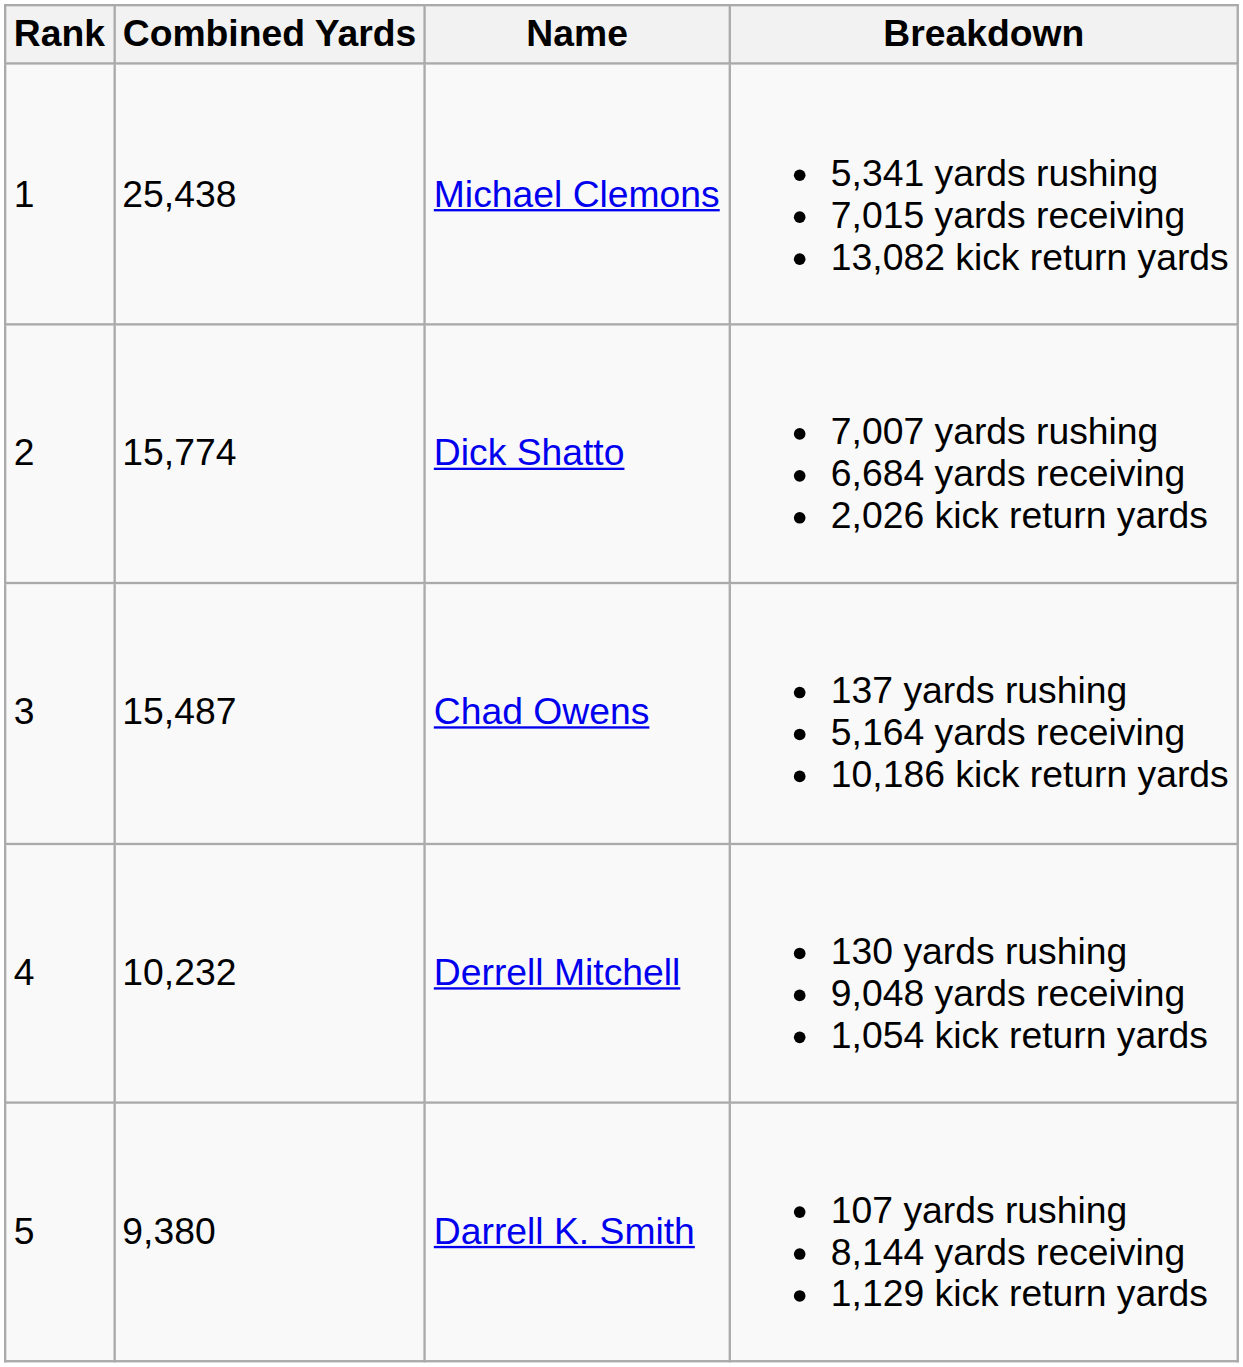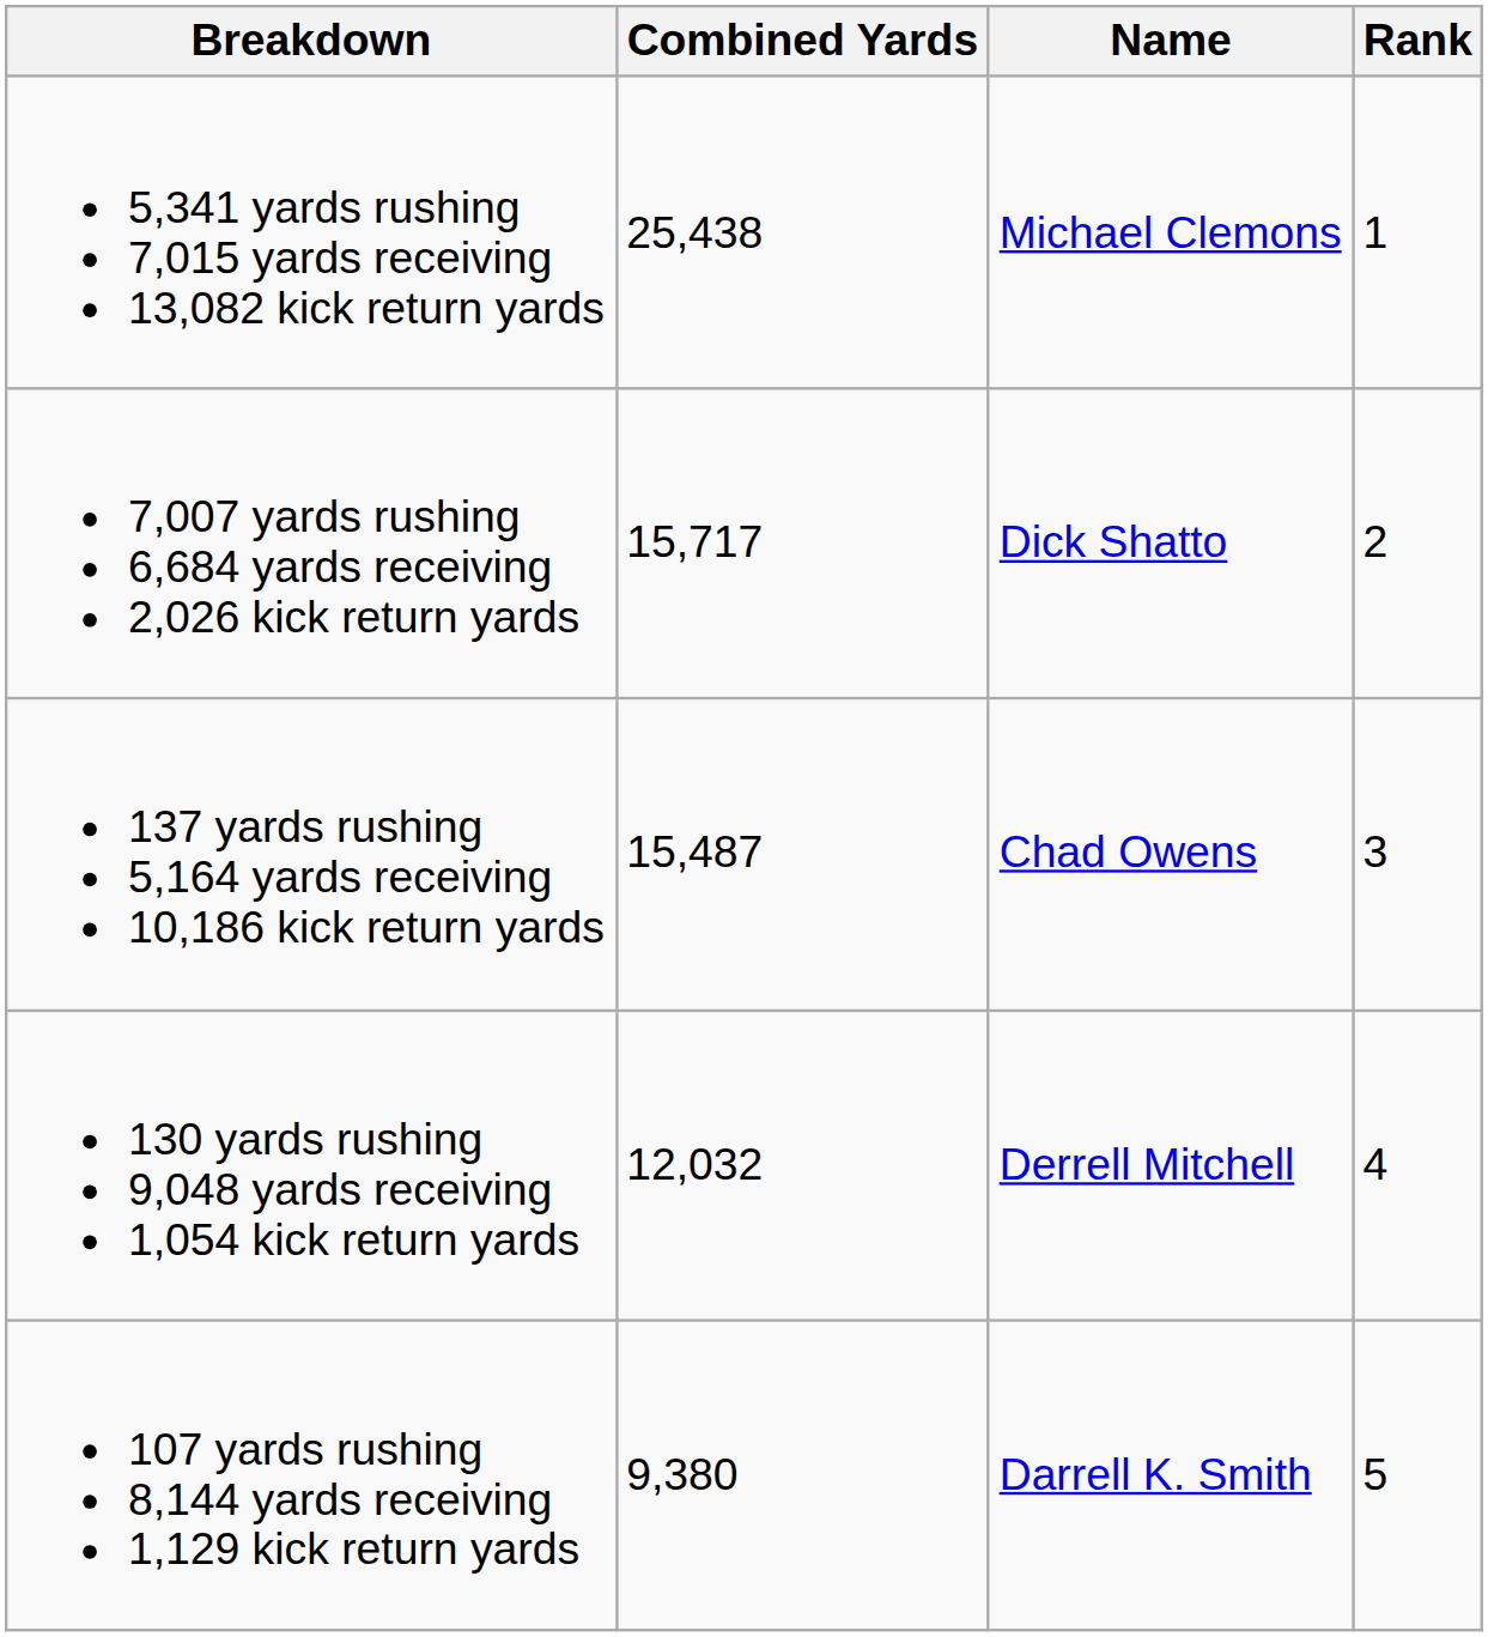columns swapped: Rank <-> Breakdown
Dick Shatto | Combined Yards: 15,774 -> 15,717
Derrell Mitchell | Combined Yards: 10,232 -> 12,032
